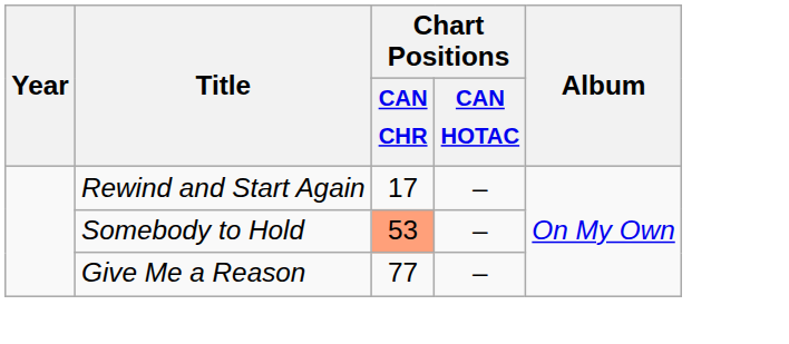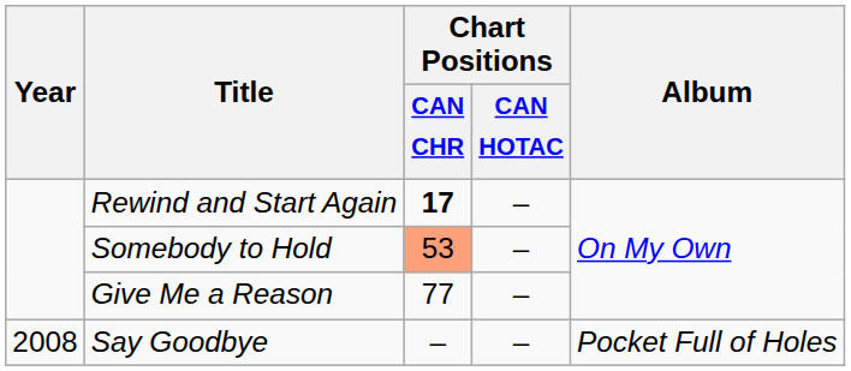Rewind and Start Again | Chart Positions / CAN CHR: normal -> bold
+ row: 2008 | Say Goodbye | – | – | Pocket Full of Holes
